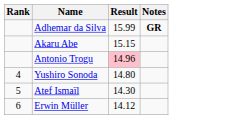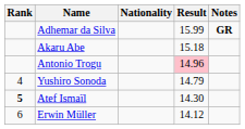+ column: Nationality
Akaru Abe | Result: 15.15 -> 15.18
Yushiro Sonoda | Result: 14.80 -> 14.79
Atef Ismaïl | Rank: normal -> bold
